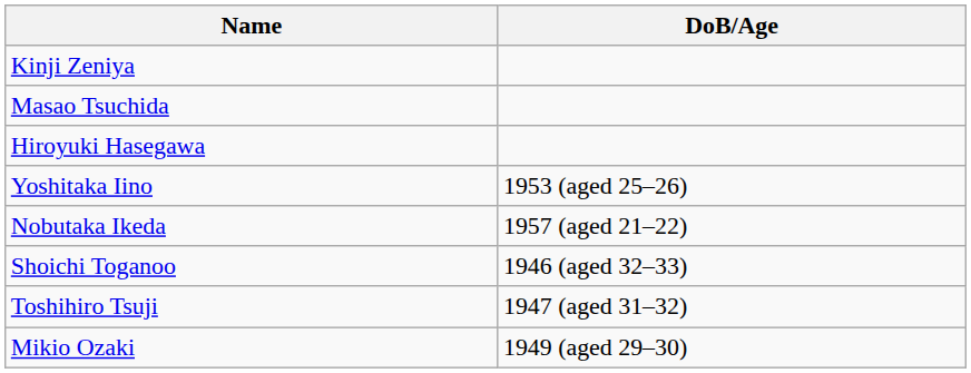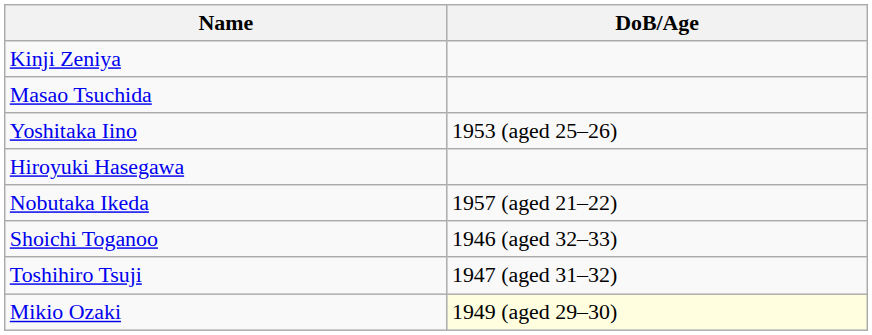rows swapped: Yoshitaka Iino <-> Hiroyuki Hasegawa
Mikio Ozaki | DoB/Age: no background -> lightyellow background
